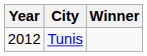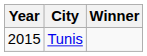Tunis | Year: 2012 -> 2015
